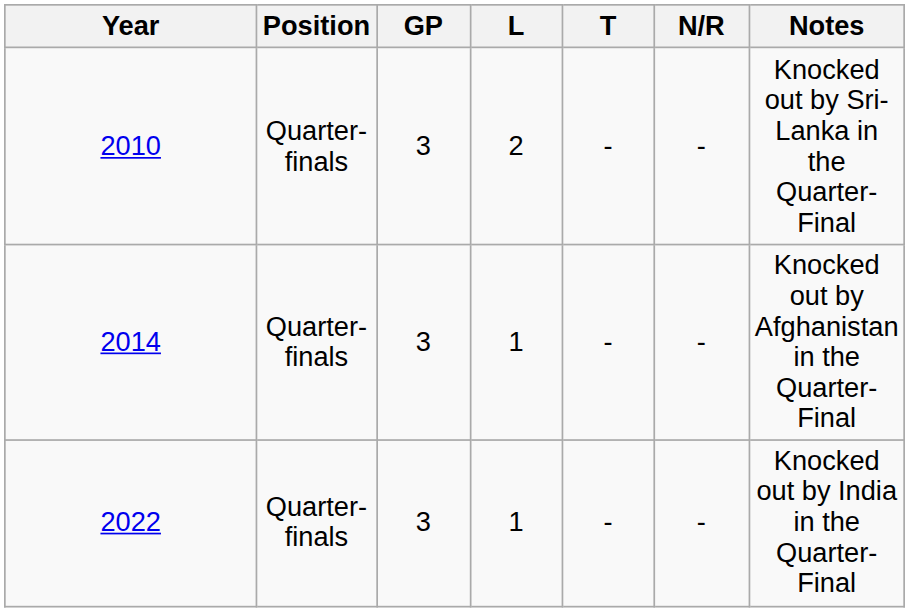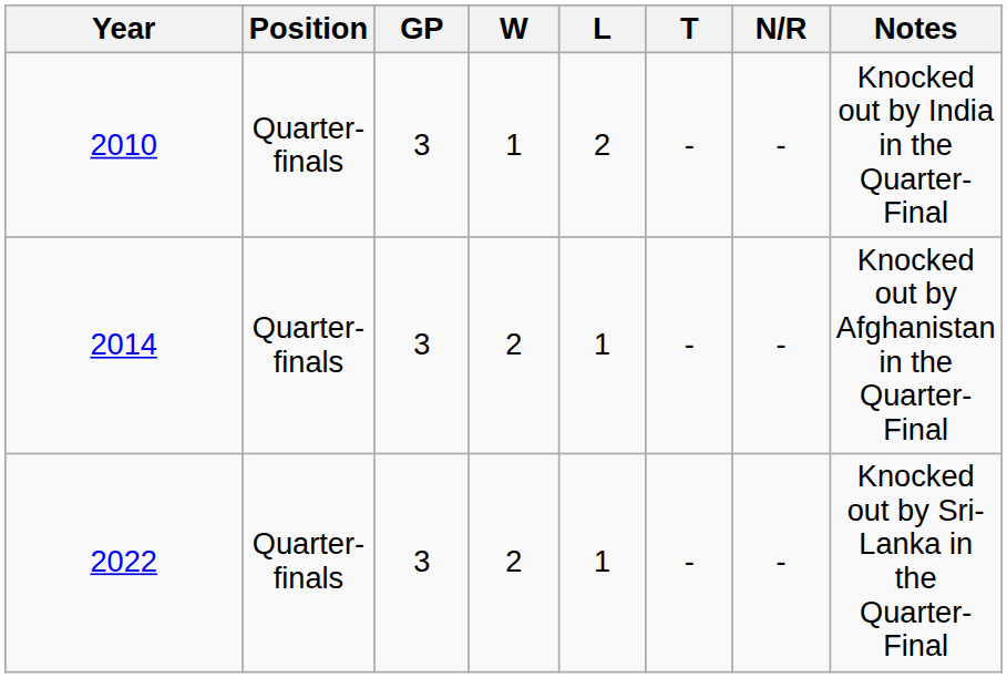+ column: W | 1 | 2 | 2
2010 | Notes: Knocked out by Sri-Lanka in the Quarter-Final -> Knocked out by India in the Quarter-Final
2022 | Notes: Knocked out by India in the Quarter-Final -> Knocked out by Sri-Lanka in the Quarter-Final
